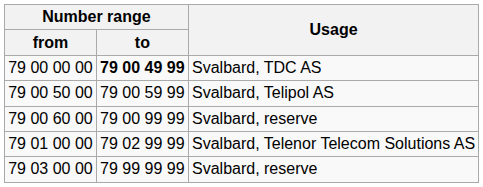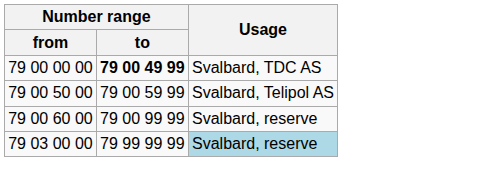- row: 79 01 00 00 | 79 02 99 99 | Svalbard, Telenor Telecom Solutions AS
79 03 00 00 | Usage: no background -> lightblue background
